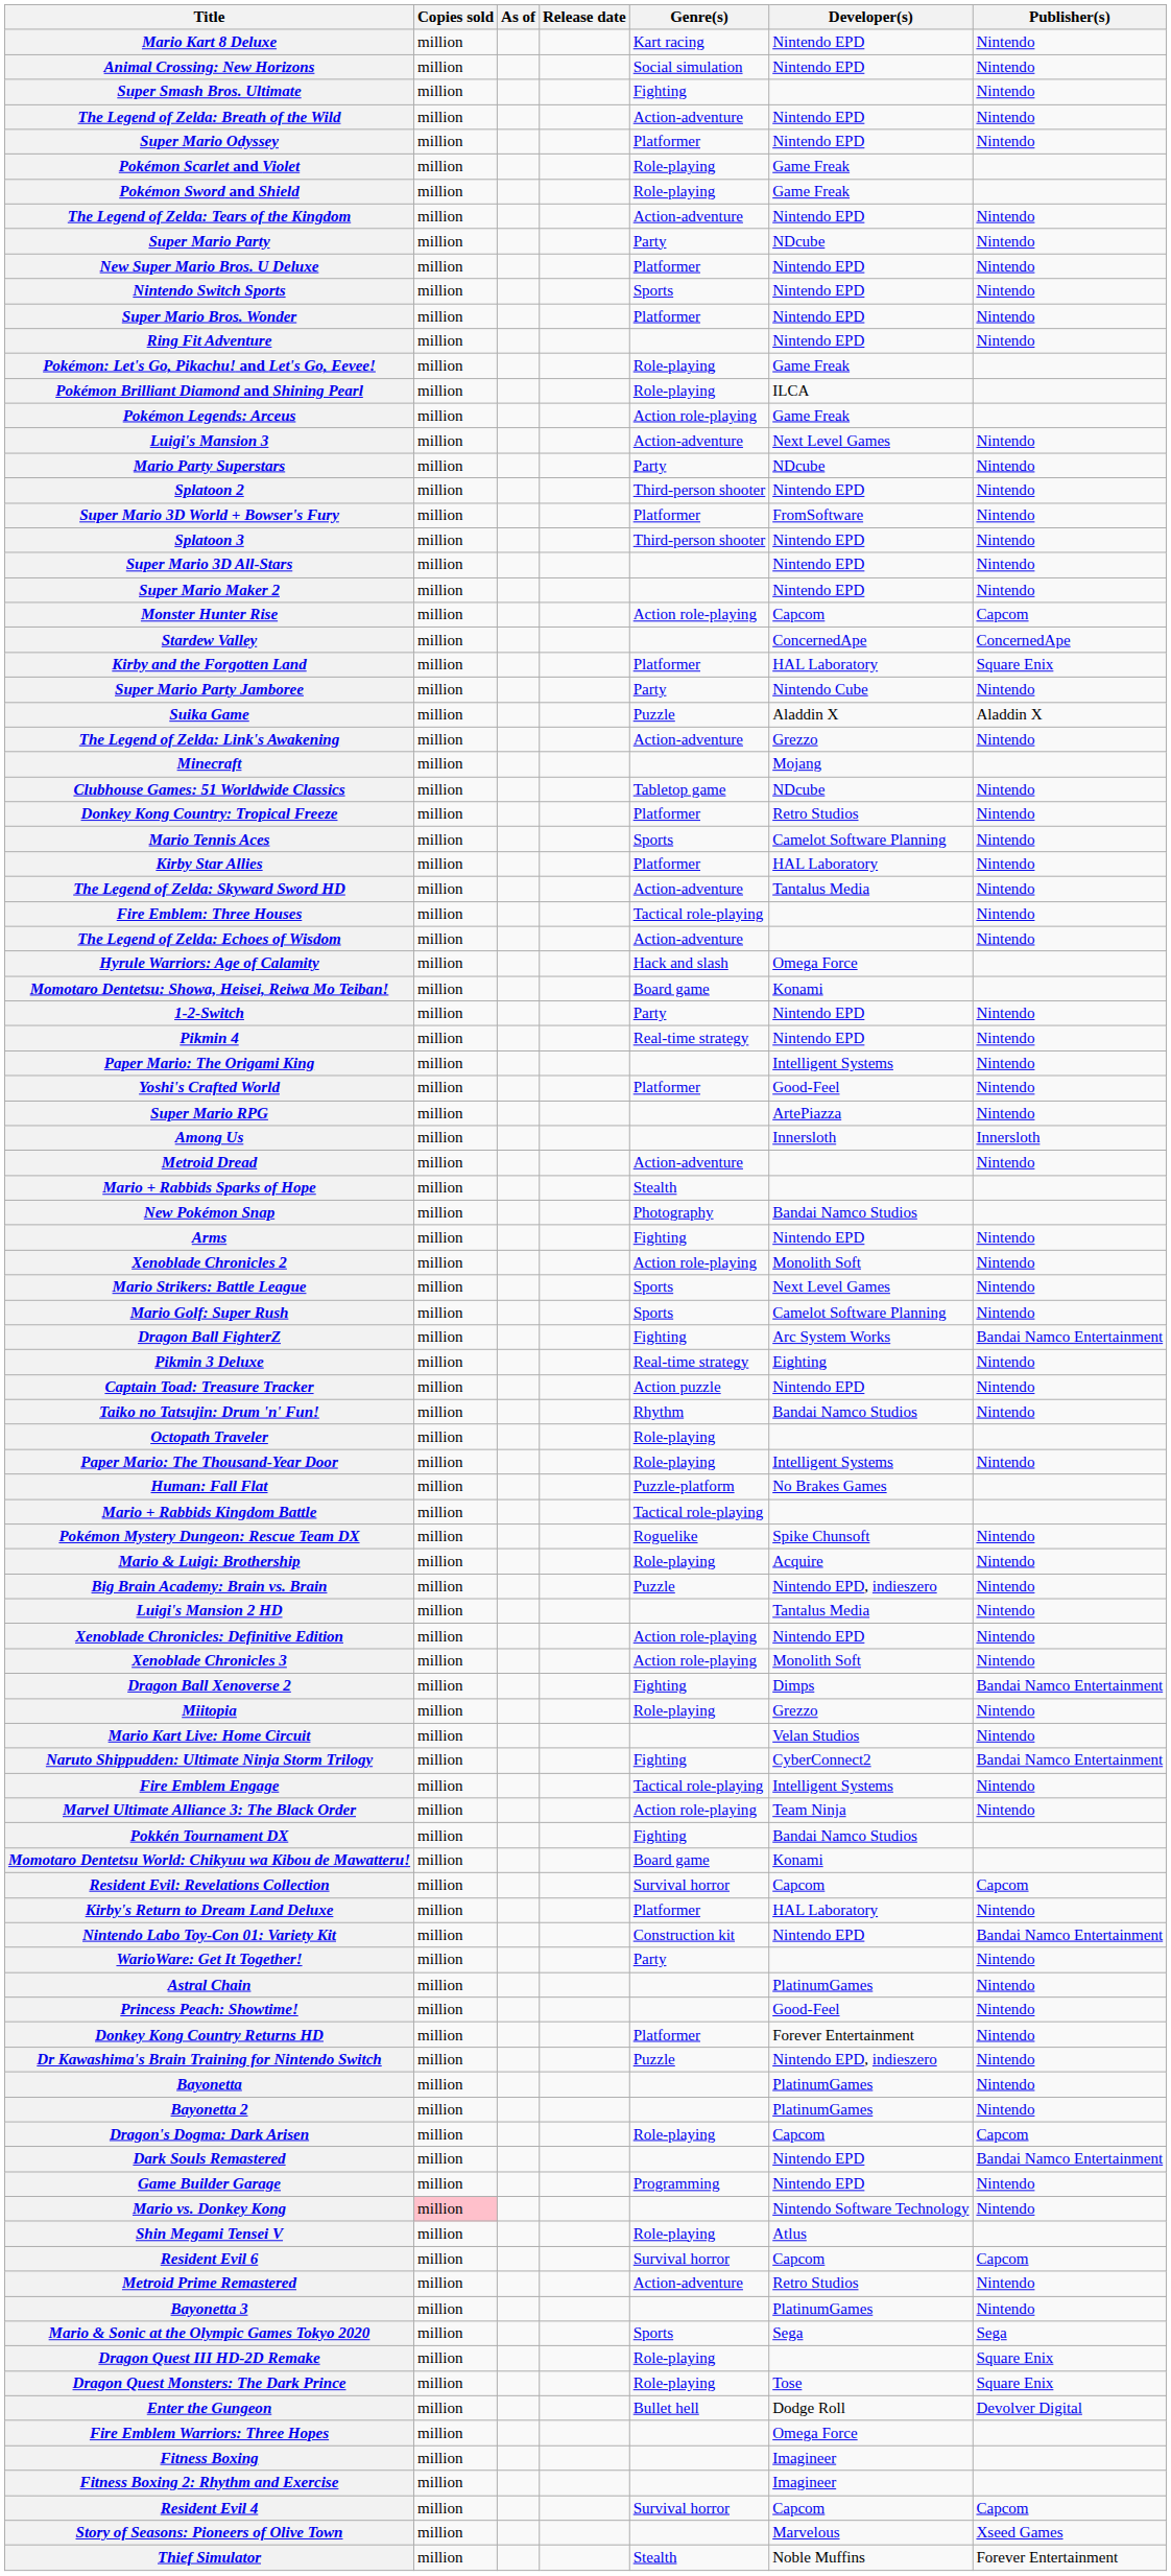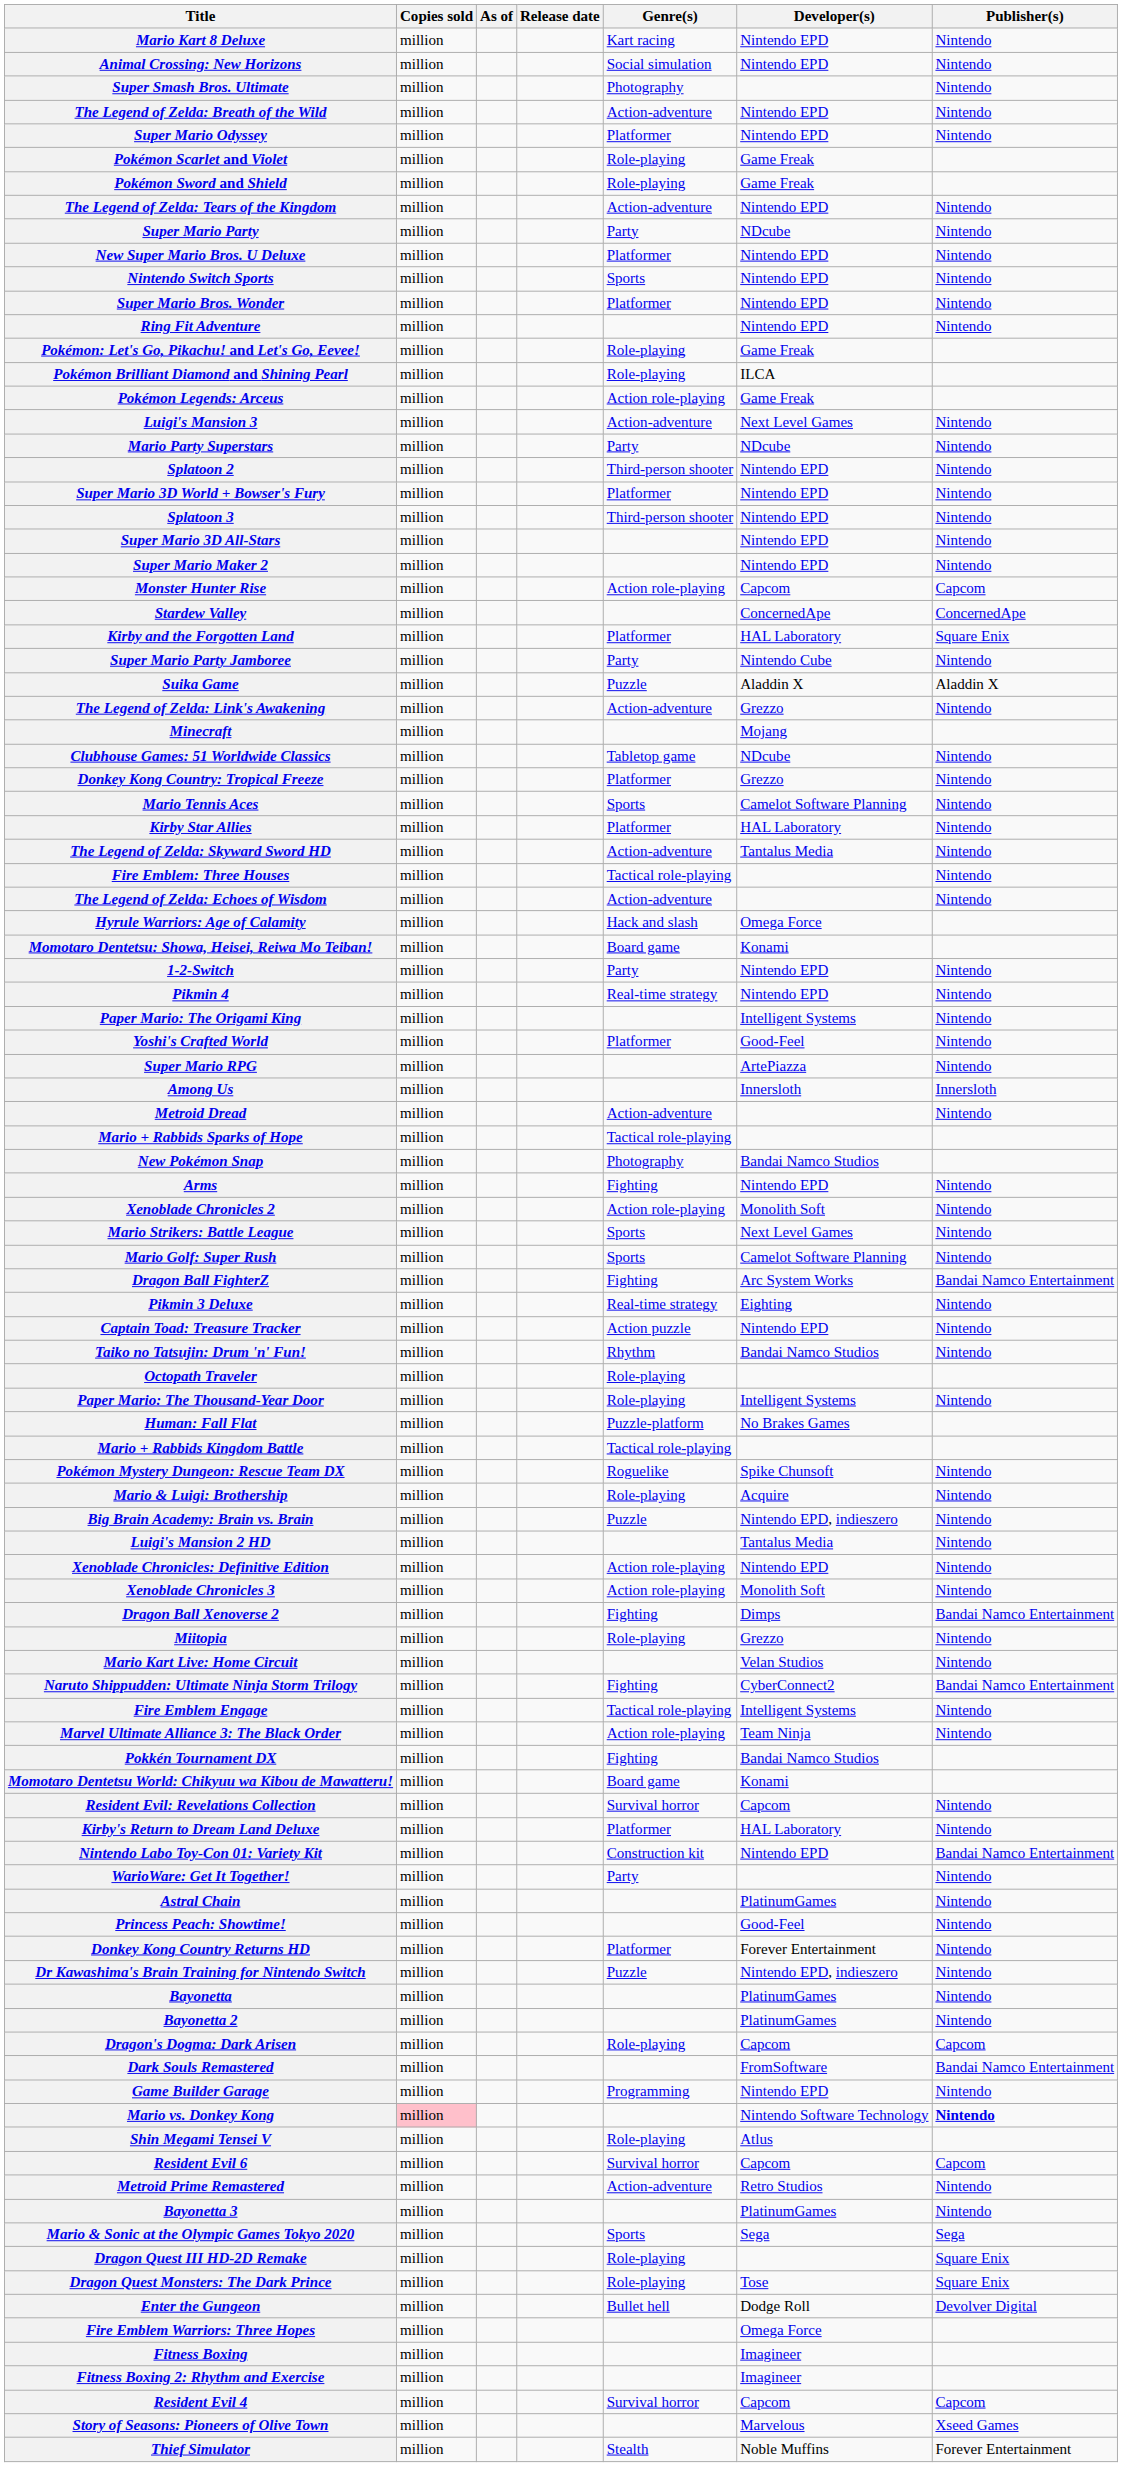Super Smash Bros. Ultimate | Genre(s): Fighting -> Photography
Super Mario 3D World + Bowser's Fury | Developer(s): FromSoftware -> Nintendo EPD
Donkey Kong Country: Tropical Freeze | Developer(s): Retro Studios -> Grezzo
Mario + Rabbids Sparks of Hope | Genre(s): Stealth -> Tactical role-playing
Resident Evil: Revelations Collection | Publisher(s): Capcom -> Nintendo
Dark Souls Remastered | Developer(s): Nintendo EPD -> FromSoftware
Mario vs. Donkey Kong | Publisher(s): normal -> bold
